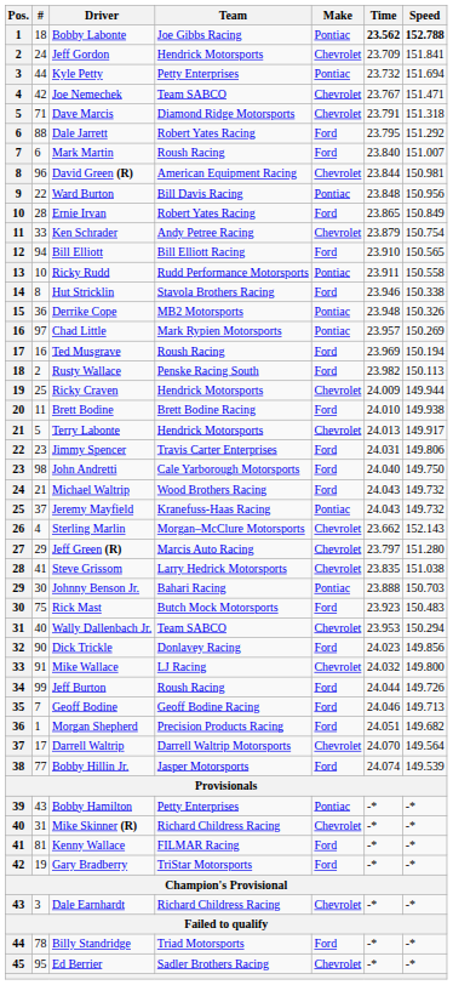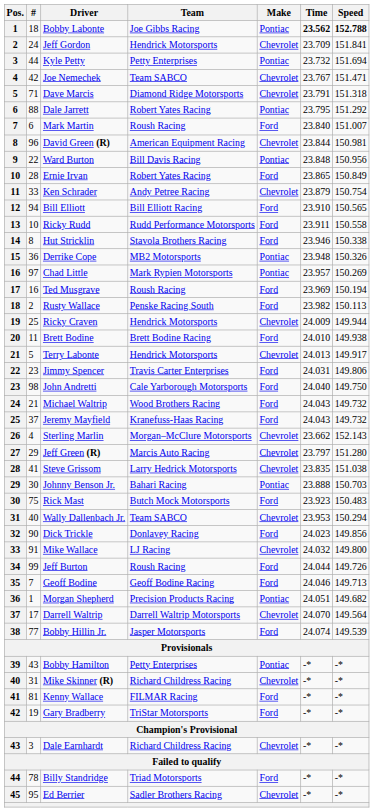Dale Jarrett | Make: Ford -> Pontiac
Ricky Rudd | Make: Pontiac -> Ford
Jeremy Mayfield | Make: Pontiac -> Ford
Morgan Shepherd | Make: Ford -> Pontiac
